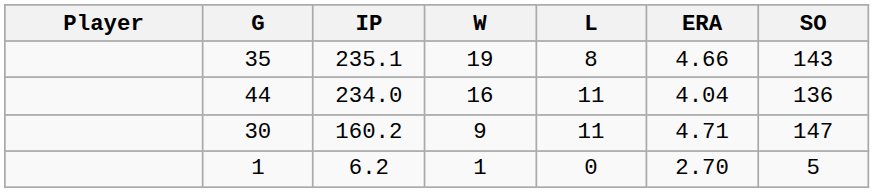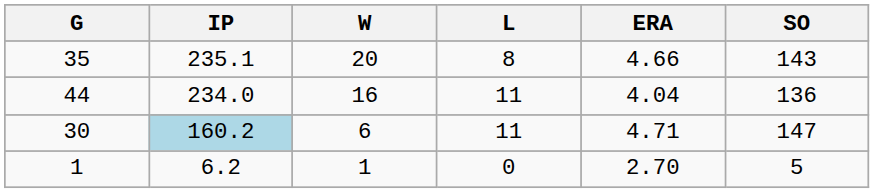- column: Player
35 | W: 19 -> 20
30 | IP: no background -> lightblue background
30 | W: 9 -> 6
